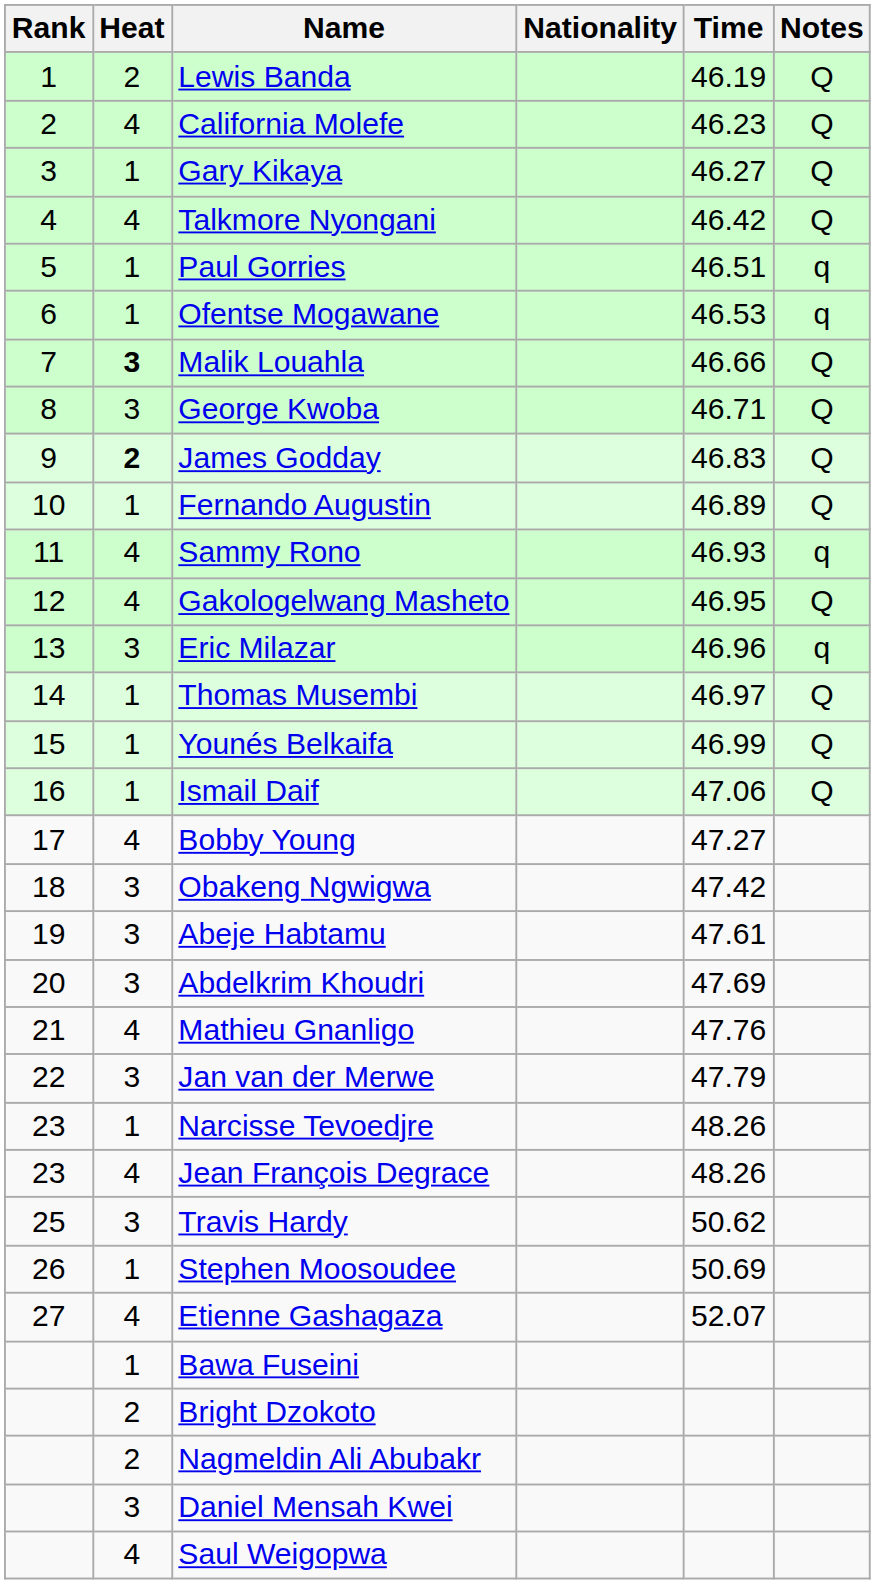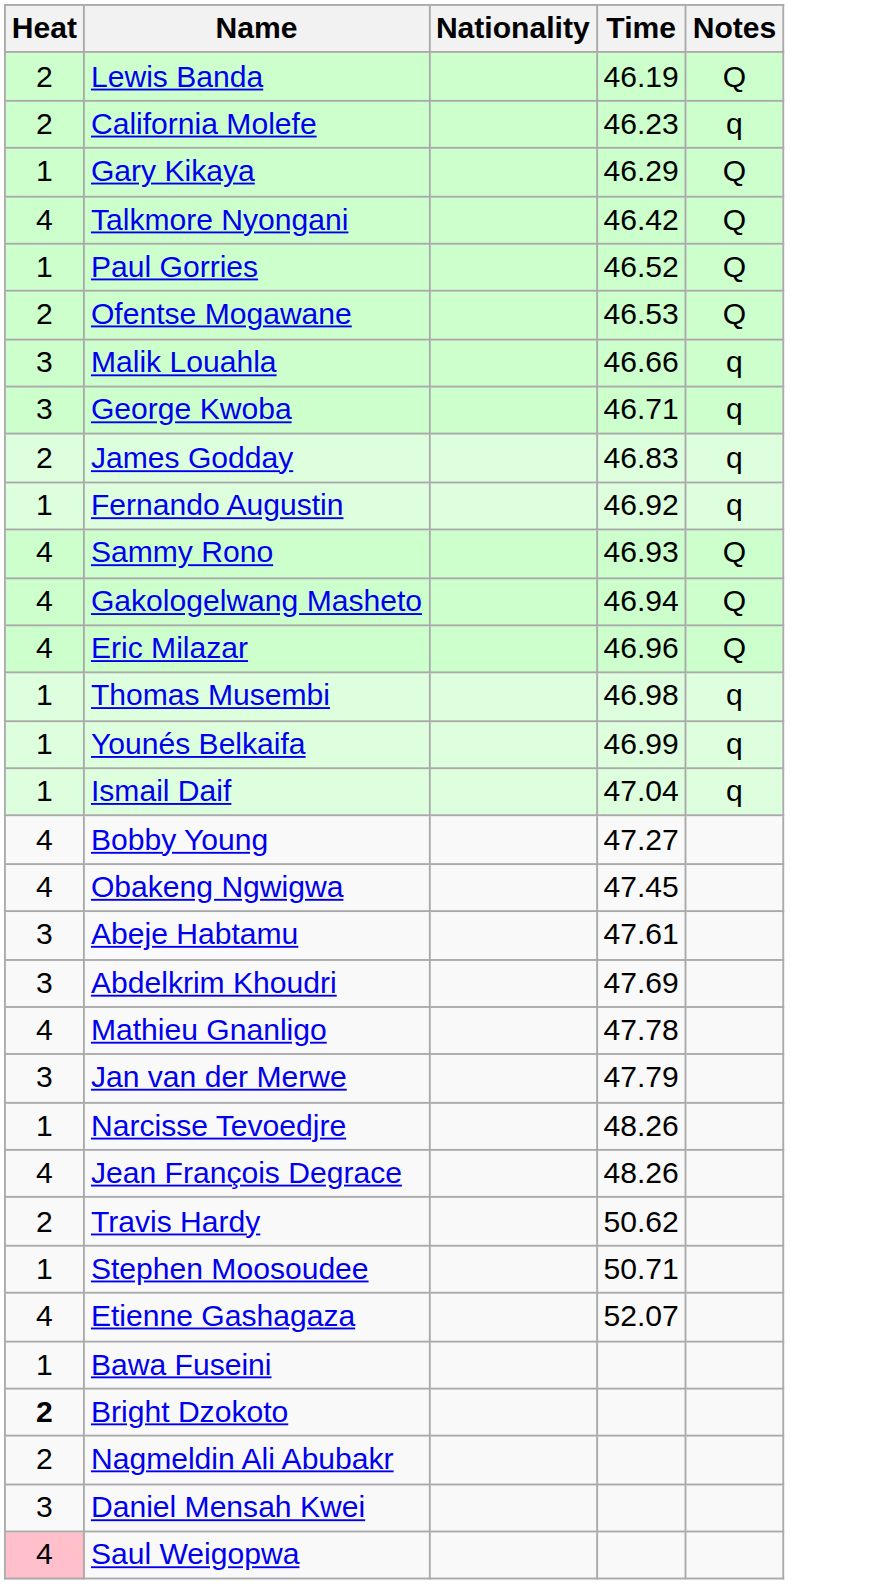- column: Rank | 1 | 2 | 3 | 4 | 5 | 6 | 7 | 8 | 9 | 10 | 11 | 12 | 13 | 14 | 15 | 16 | 17 | 18 | 19 | 20 | 21 | 22 | 23 | 23 | 25 | 26 | 27
California Molefe | Heat: 4 -> 2
California Molefe | Notes: Q -> q
Gary Kikaya | Time: 46.27 -> 46.29
Paul Gorries | Time: 46.51 -> 46.52
Paul Gorries | Notes: q -> Q
Ofentse Mogawane | Heat: 1 -> 2
Ofentse Mogawane | Notes: q -> Q
Malik Louahla | Heat: bold -> normal
Malik Louahla | Notes: Q -> q
George Kwoba | Notes: Q -> q
James Godday | Heat: bold -> normal
James Godday | Notes: Q -> q
Fernando Augustin | Time: 46.89 -> 46.92
Fernando Augustin | Notes: Q -> q
Sammy Rono | Notes: q -> Q
Gakologelwang Masheto | Time: 46.95 -> 46.94
Eric Milazar | Heat: 3 -> 4
Eric Milazar | Notes: q -> Q
Thomas Musembi | Time: 46.97 -> 46.98
Thomas Musembi | Notes: Q -> q
Younés Belkaifa | Notes: Q -> q
Ismail Daif | Time: 47.06 -> 47.04
Ismail Daif | Notes: Q -> q
Obakeng Ngwigwa | Heat: 3 -> 4
Obakeng Ngwigwa | Time: 47.42 -> 47.45
Mathieu Gnanligo | Time: 47.76 -> 47.78
Travis Hardy | Heat: 3 -> 2
Stephen Moosoudee | Time: 50.69 -> 50.71
Bright Dzokoto | Heat: normal -> bold
Saul Weigopwa | Heat: no background -> pink background
